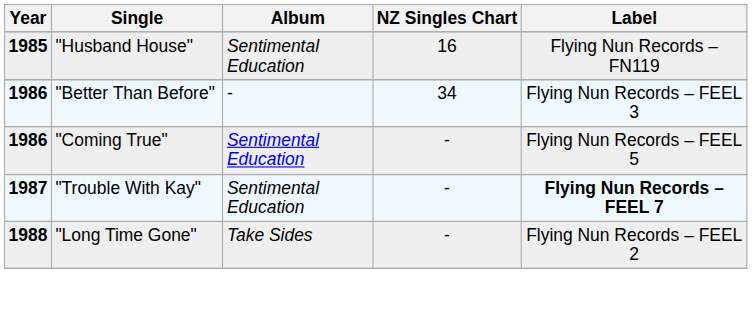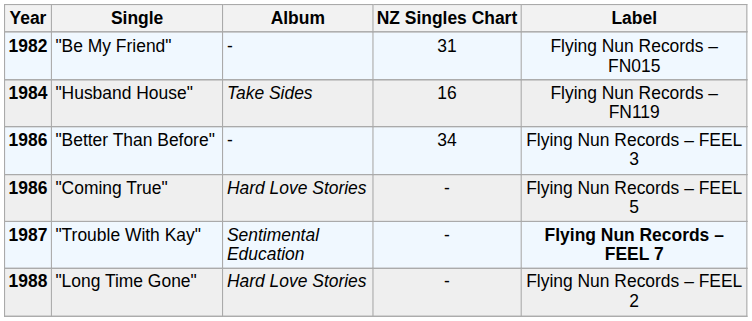+ row: 1982 | "Be My Friend" | - | 31 | Flying Nun Records – FN015
"Husband House" | Year: 1985 -> 1984
"Husband House" | Album: Sentimental Education -> Take Sides
"Coming True" | Album: Sentimental Education -> Hard Love Stories
"Long Time Gone" | Album: Take Sides -> Hard Love Stories
